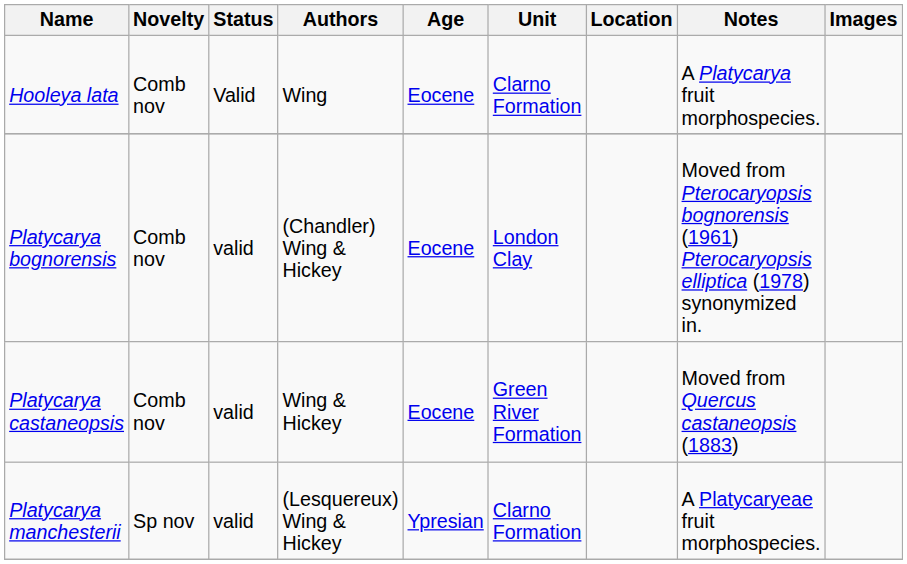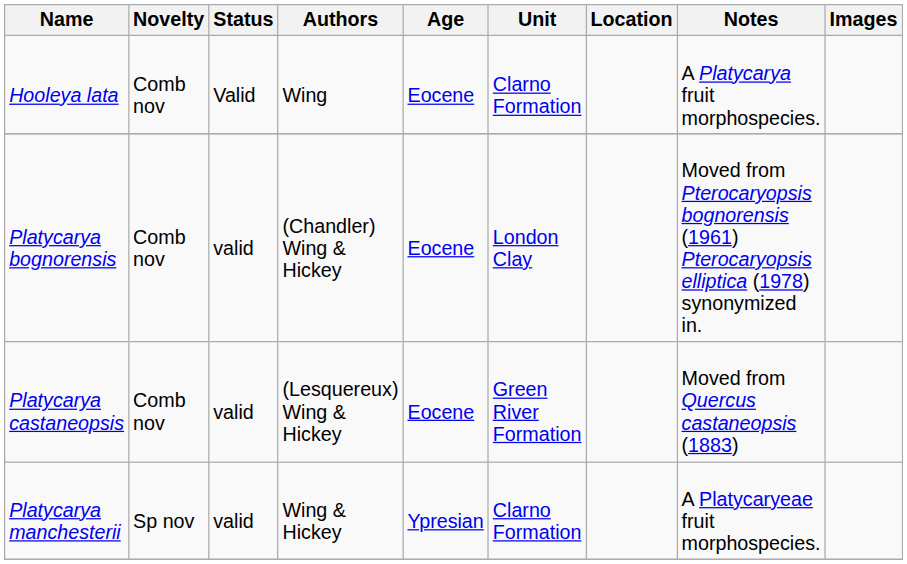Platycarya castaneopsis | Authors: Wing & Hickey -> (Lesquereux) Wing & Hickey
Platycarya manchesterii | Authors: (Lesquereux) Wing & Hickey -> Wing & Hickey
